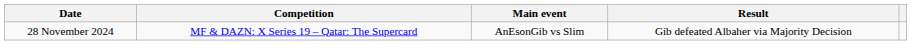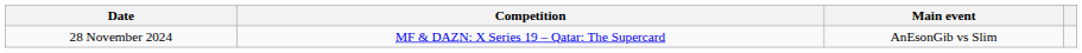- column: Result | Gib defeated Albaher via Majority Decision
